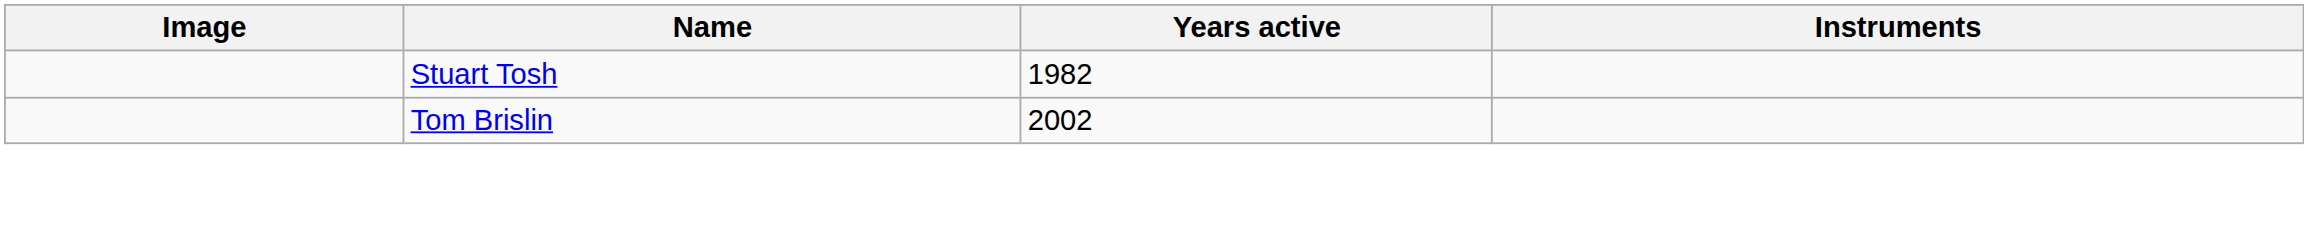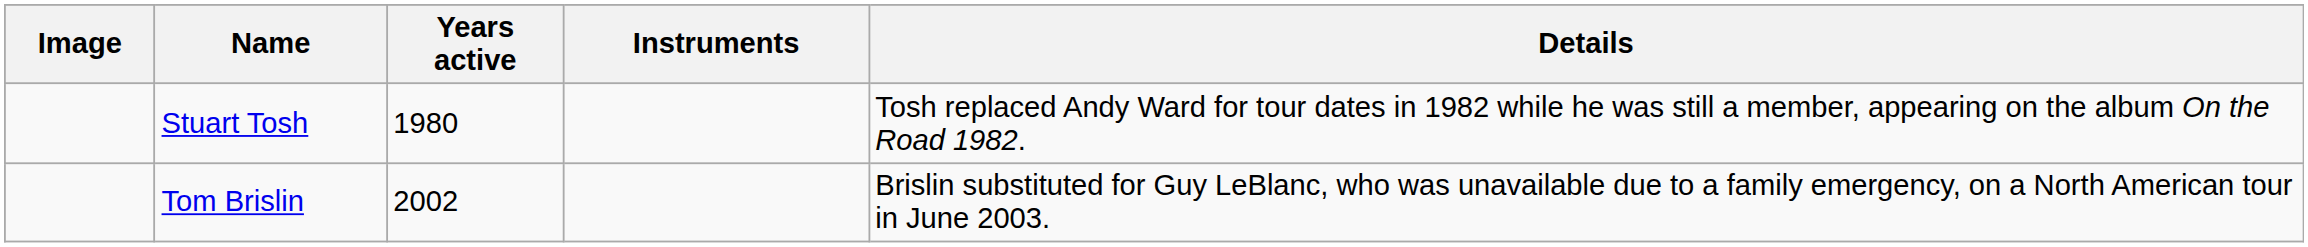+ column: Details | Tosh replaced Andy Ward for tour dates in 1982 while he was still a member, appearing on the album On the Road 1982. | Brislin substituted for Guy LeBlanc, who was unavailable due to a family emergency, on a North American tour in June 2003.
Stuart Tosh | Years active: 1982 -> 1980
